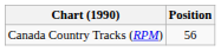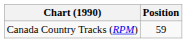Canada Country Tracks (RPM) | Position: 56 -> 59
